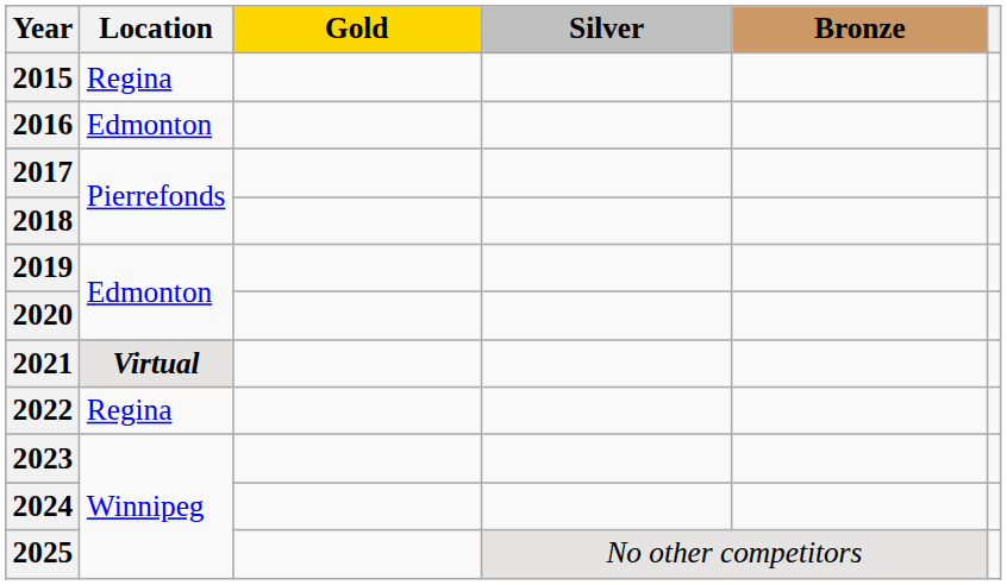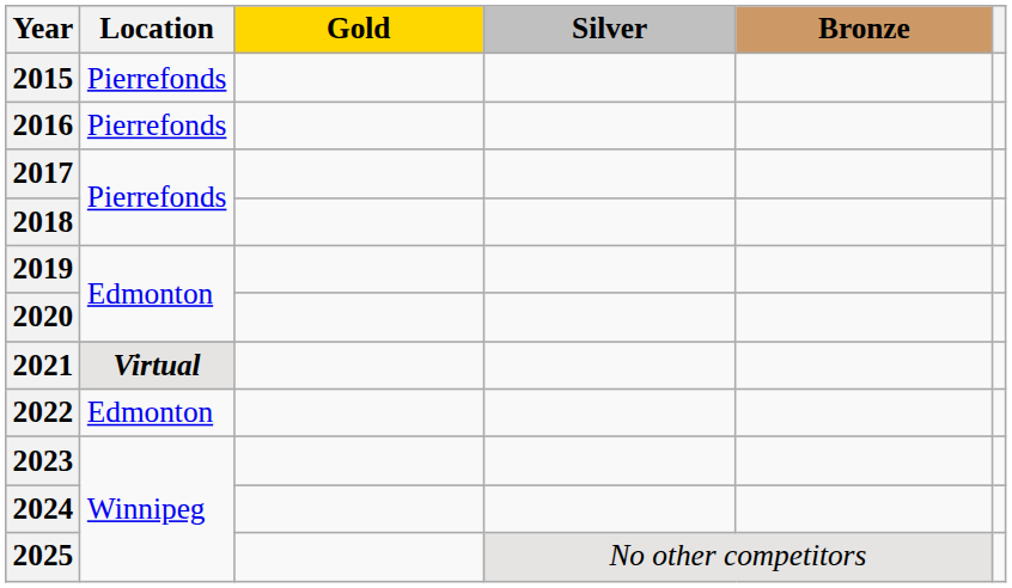2015 | Location: Regina -> Pierrefonds
2016 | Location: Edmonton -> Pierrefonds
2022 | Location: Regina -> Edmonton
